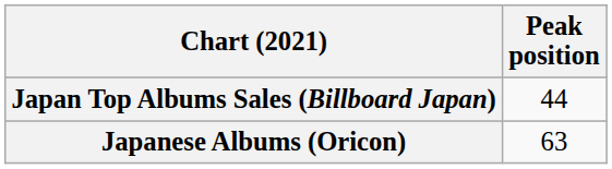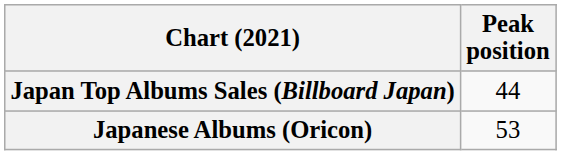Japanese Albums (Oricon) | Peak position: 63 -> 53
